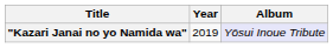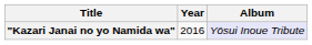"Kazari Janai no yo Namida wa" | Year: 2019 -> 2016
